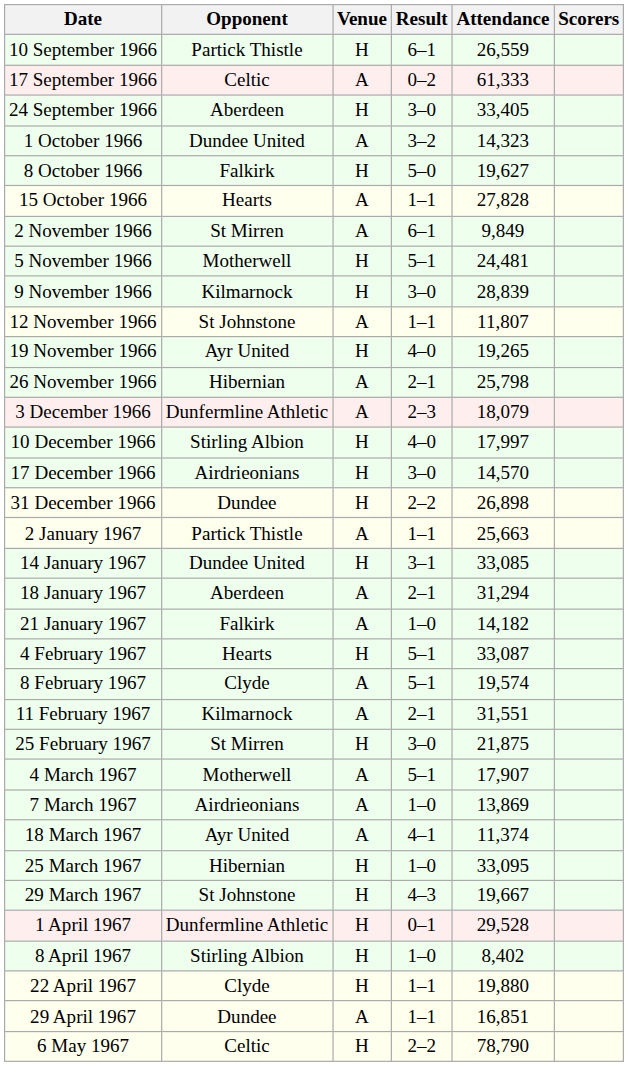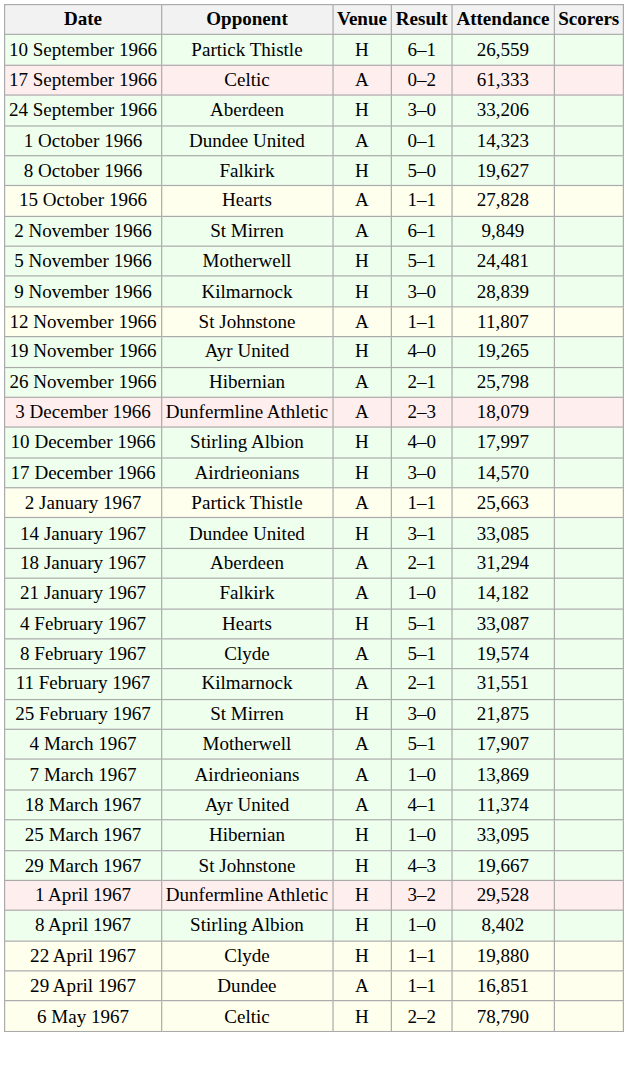24 September 1966 | Attendance: 33,405 -> 33,206
1 October 1966 | Result: 3–2 -> 0–1
- row: 31 December 1966 | Dundee | H | 2–2 | 26,898
1 April 1967 | Result: 0–1 -> 3–2
